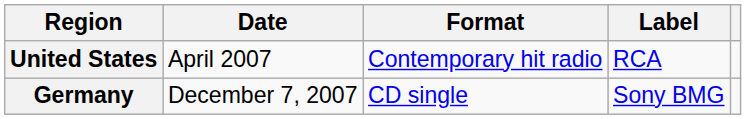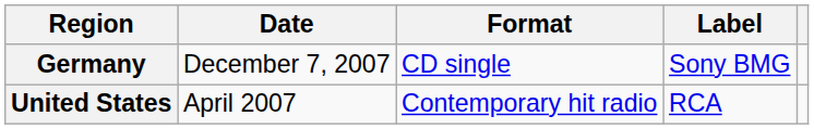rows swapped: United States <-> Germany
